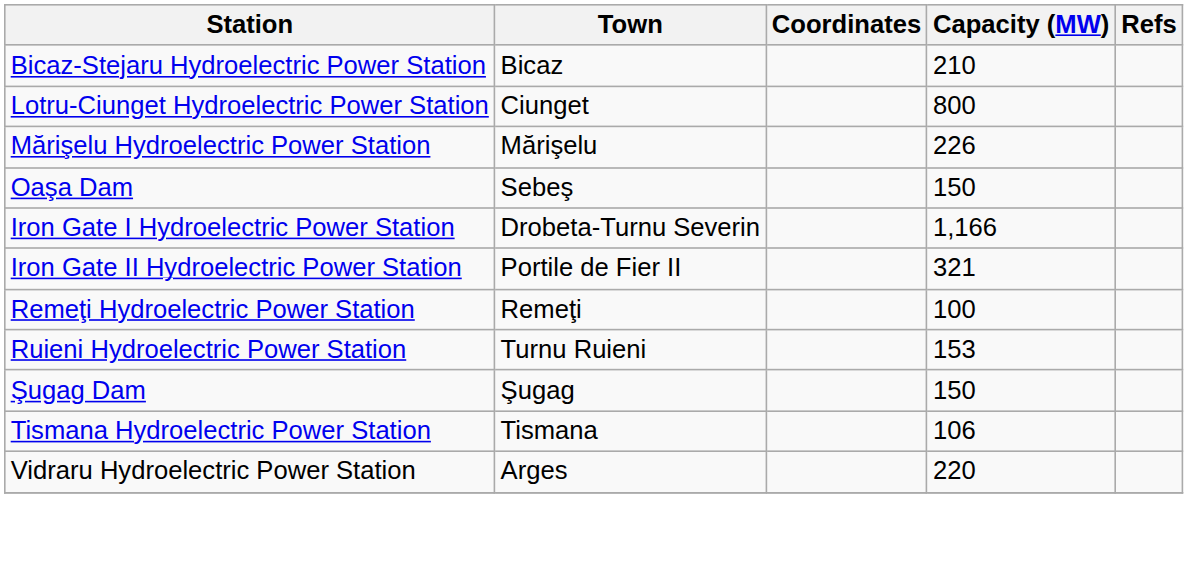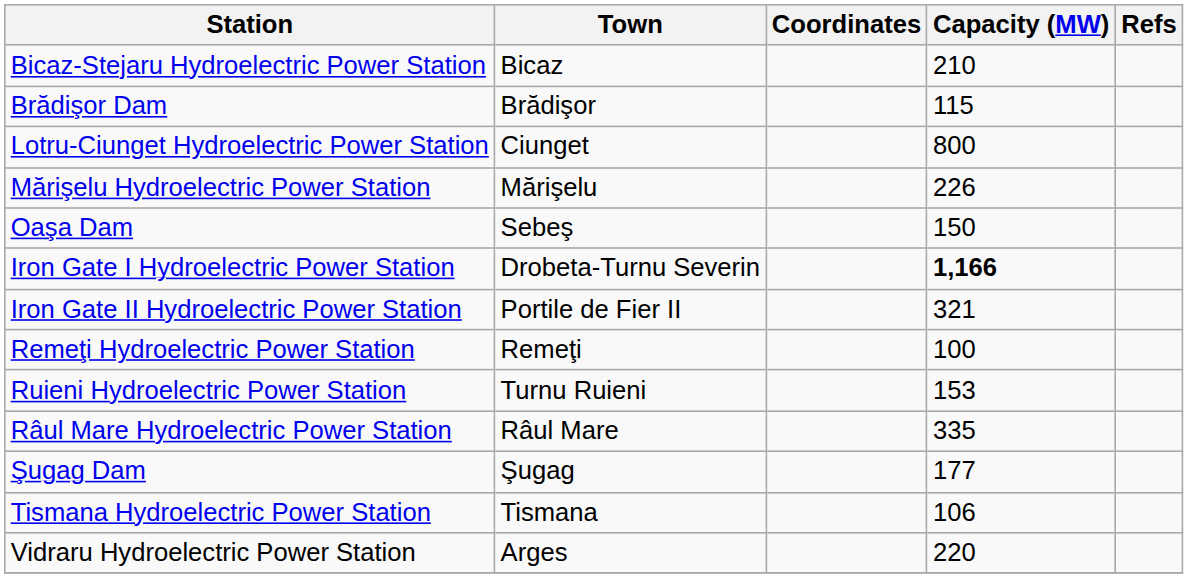+ row: Brădişor Dam | Brădişor | 115
Iron Gate I Hydroelectric Power Station | Capacity (MW): normal -> bold
+ row: Râul Mare Hydroelectric Power Station | Râul Mare | 335
Şugag Dam | Capacity (MW): 150 -> 177
